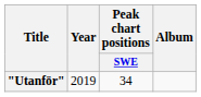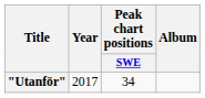"Utanför" | Year: 2019 -> 2017
